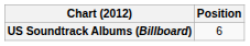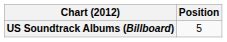US Soundtrack Albums (Billboard) | Position: 6 -> 5
